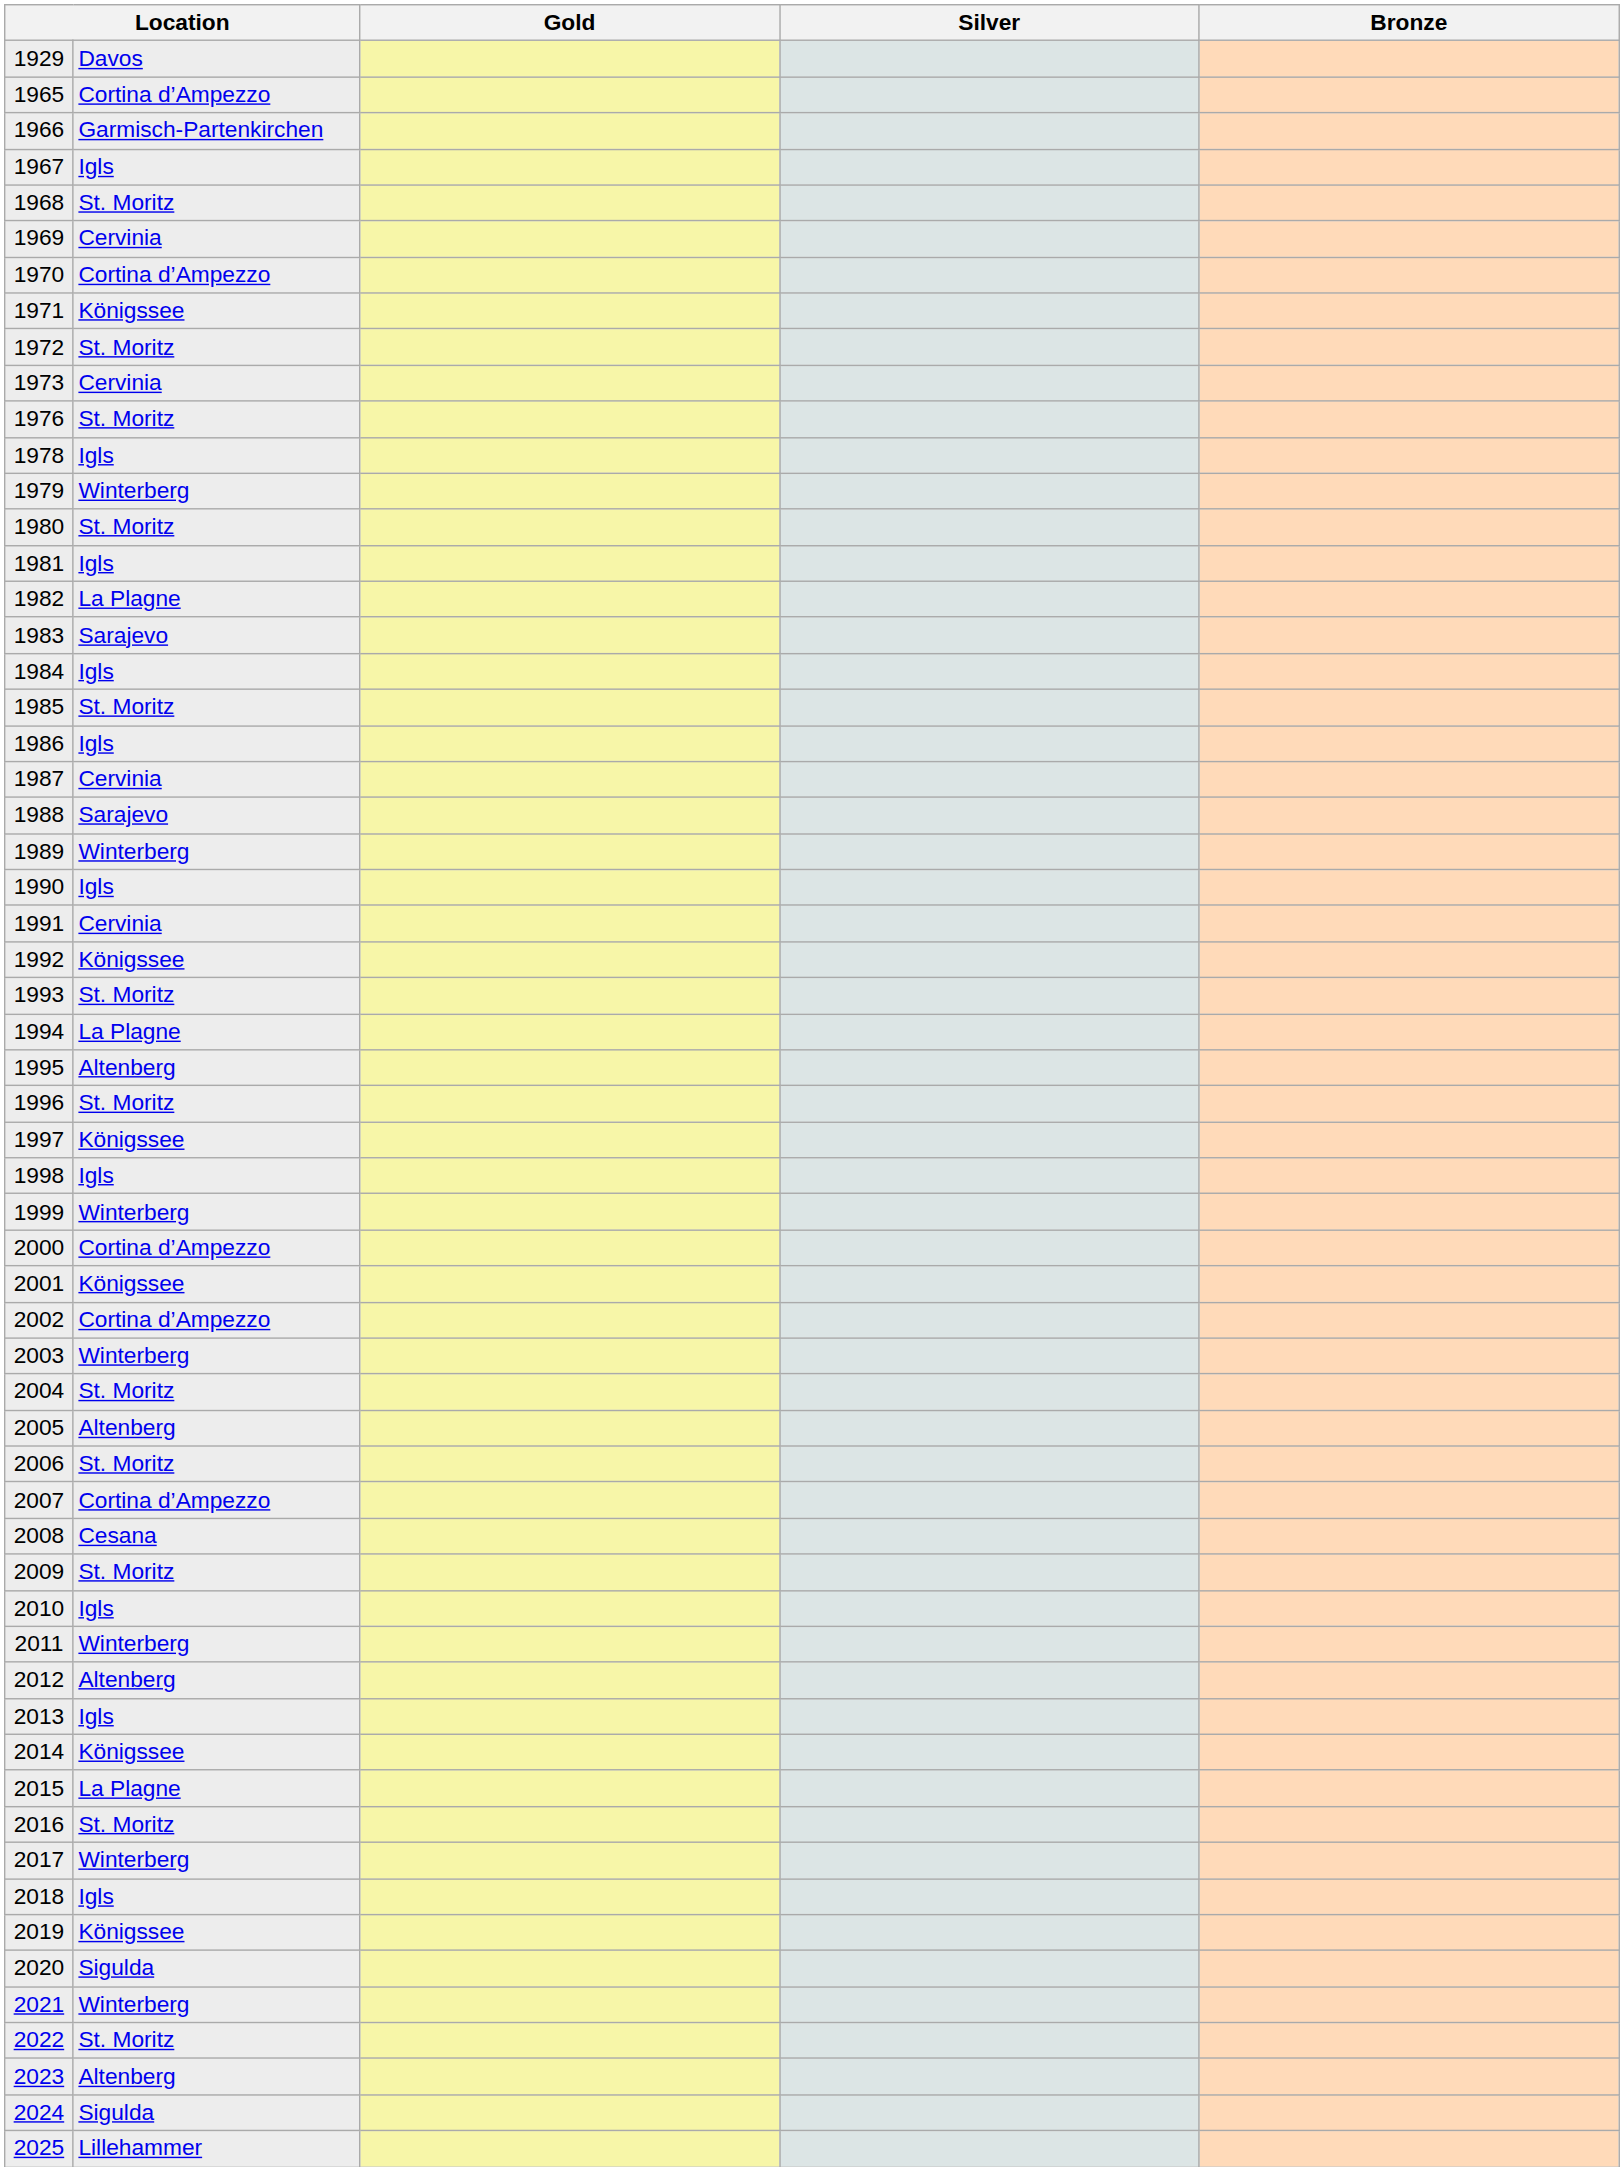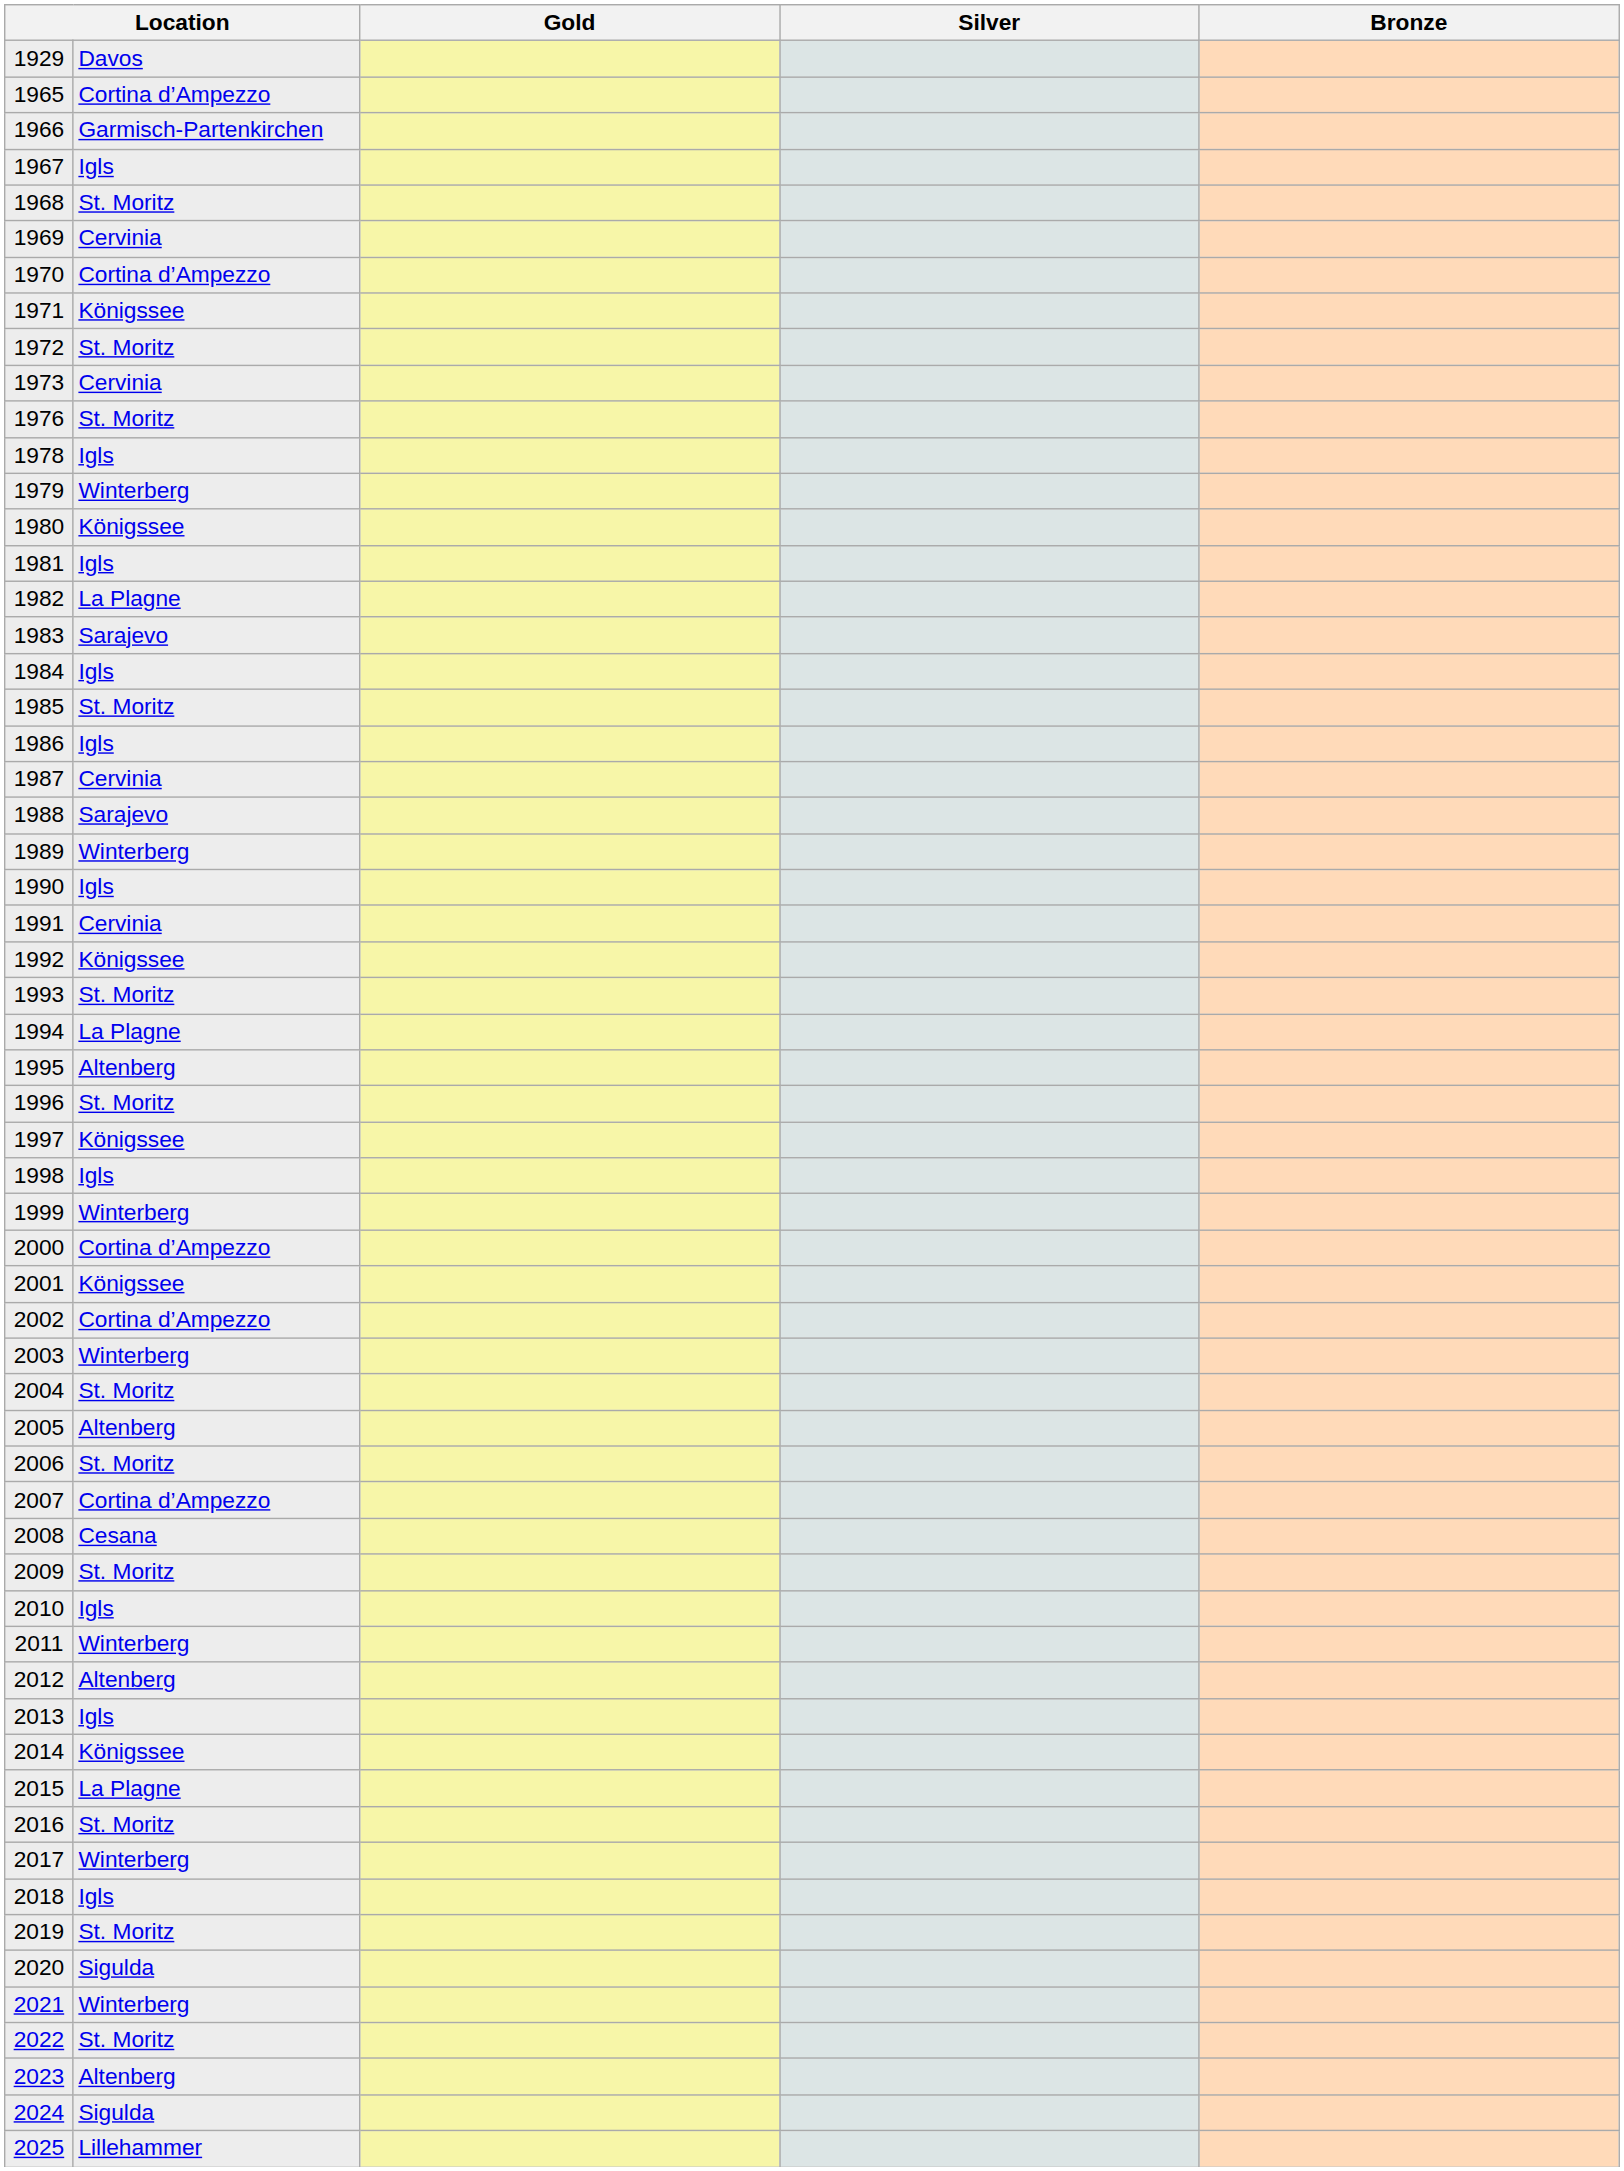1980 | column 2: St. Moritz -> Königssee
2019 | column 2: Königssee -> St. Moritz
